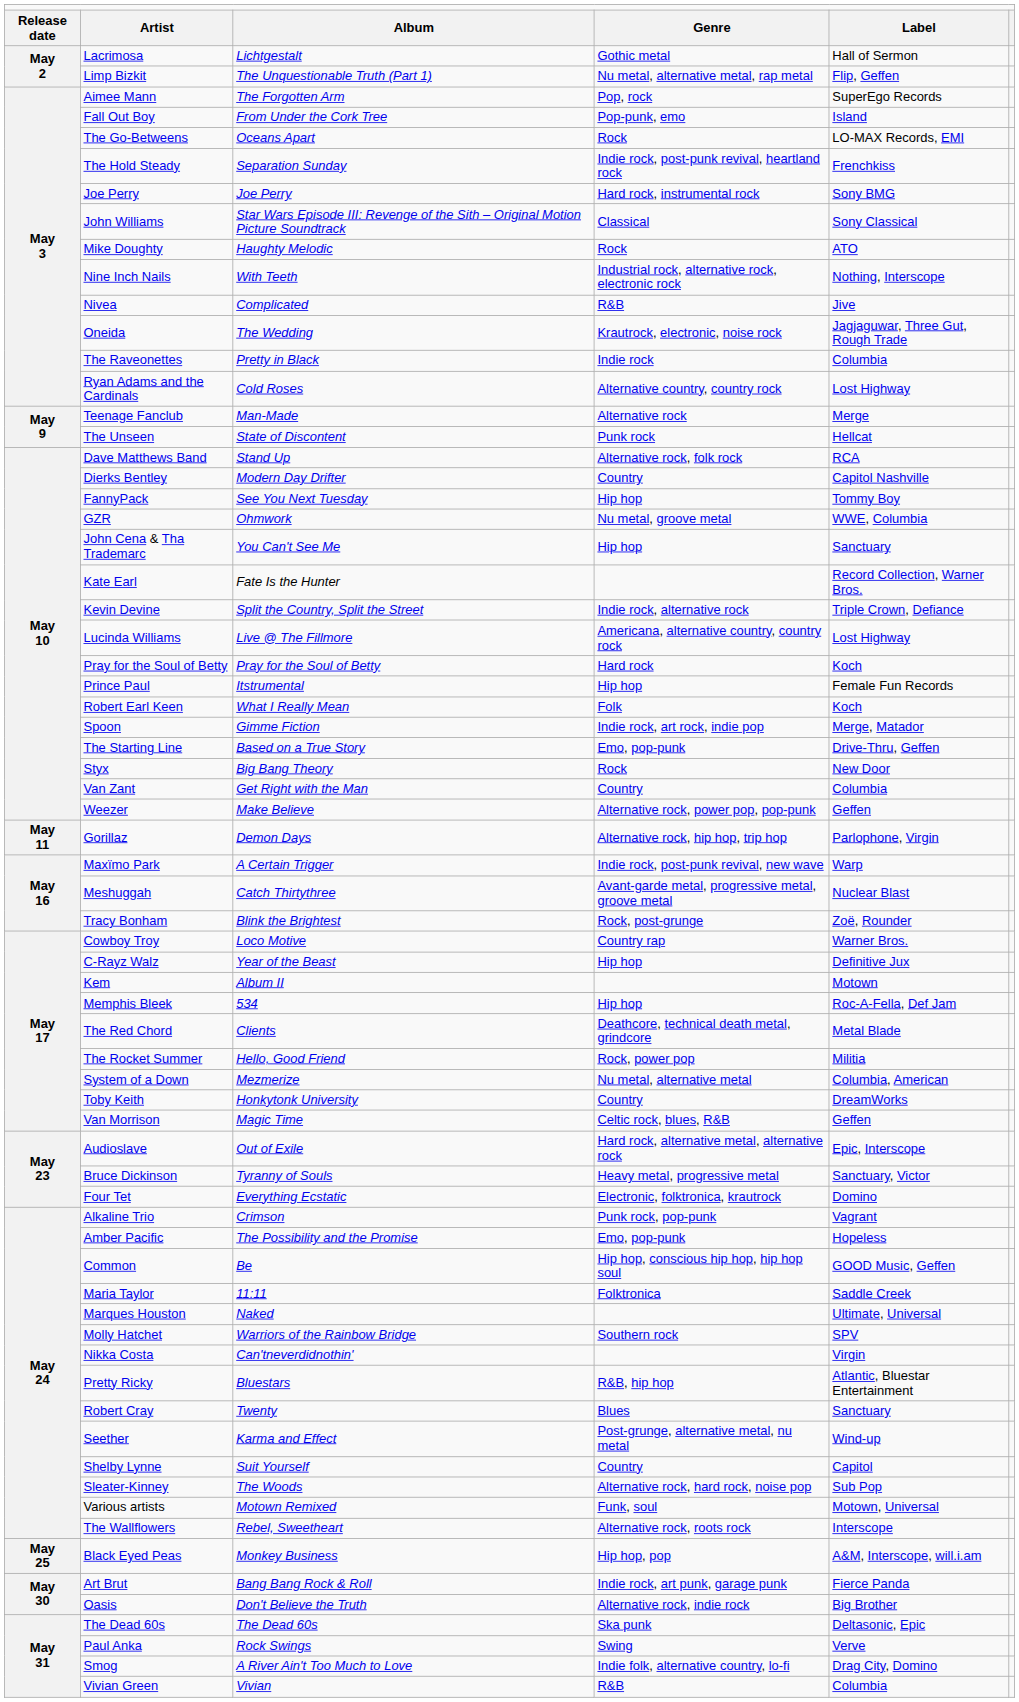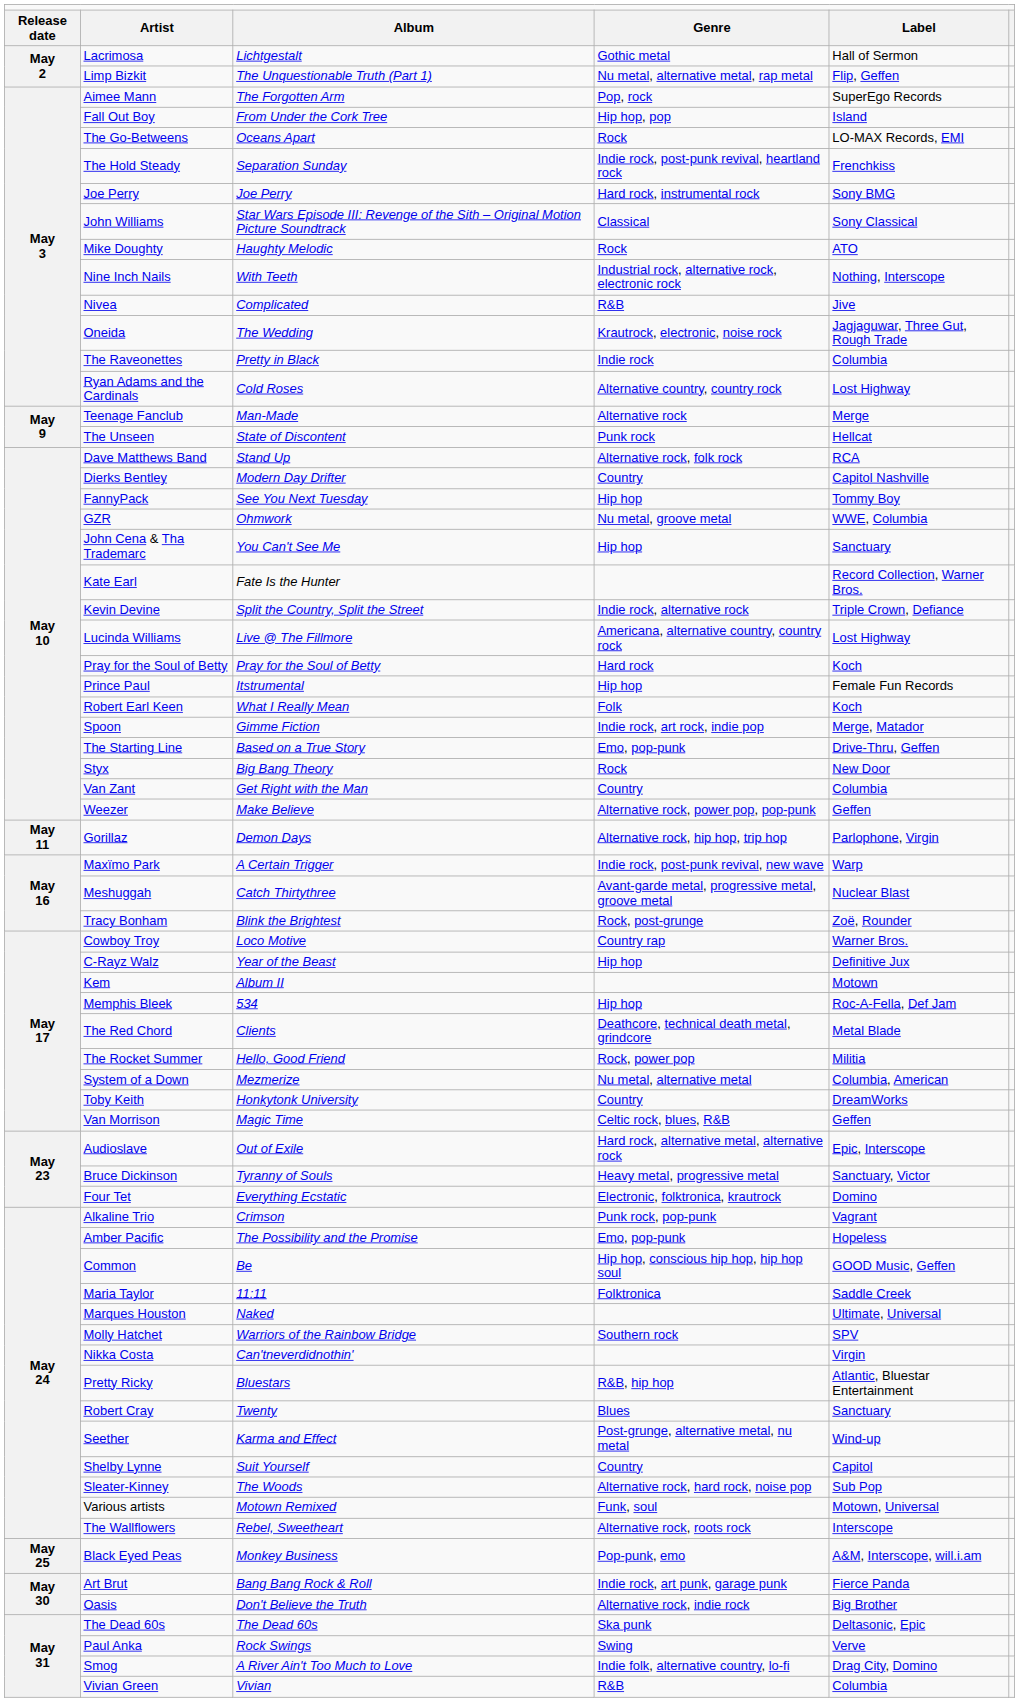Fall Out Boy | column 4: Pop-punk, emo -> Hip hop, pop
Black Eyed Peas | column 4: Hip hop, pop -> Pop-punk, emo
